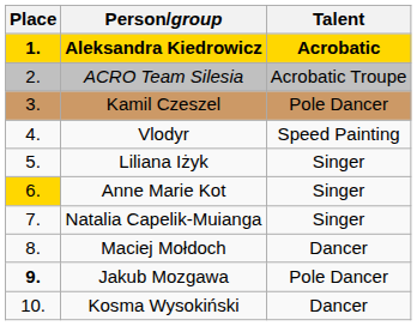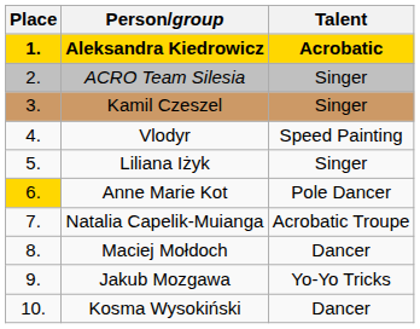ACRO Team Silesia | Talent: Acrobatic Troupe -> Singer
Kamil Czeszel | Talent: Pole Dancer -> Singer
Anne Marie Kot | Talent: Singer -> Pole Dancer
Natalia Capelik-Muianga | Talent: Singer -> Acrobatic Troupe
Jakub Mozgawa | Place: bold -> normal
Jakub Mozgawa | Talent: Pole Dancer -> Yo-Yo Tricks
